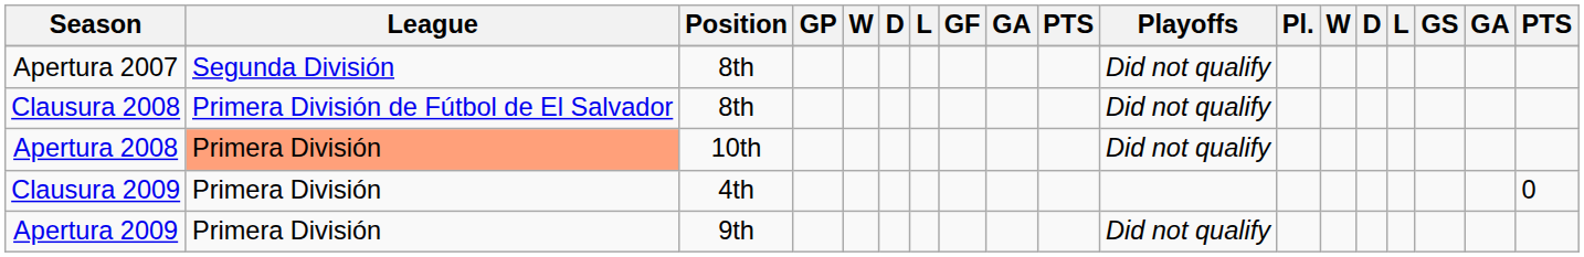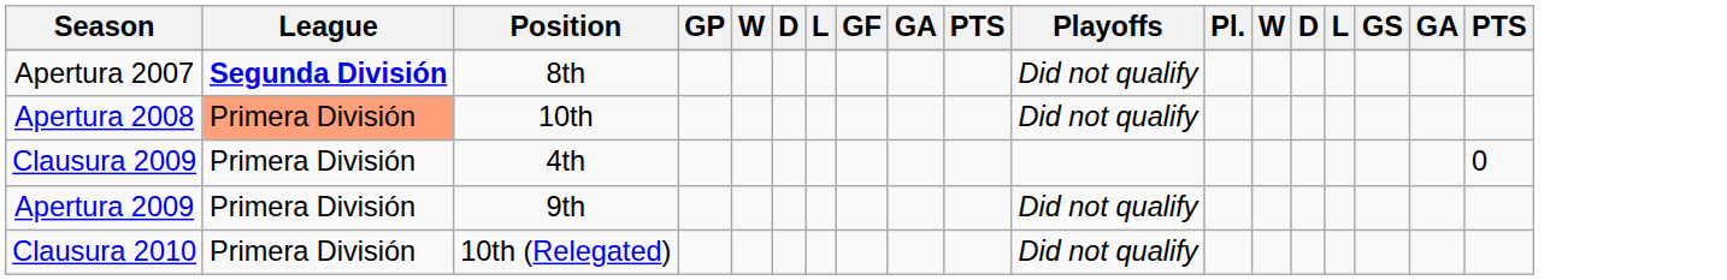Apertura 2007 | League: normal -> bold
- row: Clausura 2008 | Primera División de Fútbol de El Salvador | 8th | Did not qualify
+ row: Clausura 2010 | Primera División | 10th (Relegated) | Did not qualify
